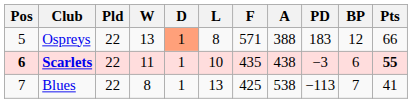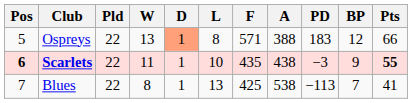Scarlets | BP: 6 -> 9
